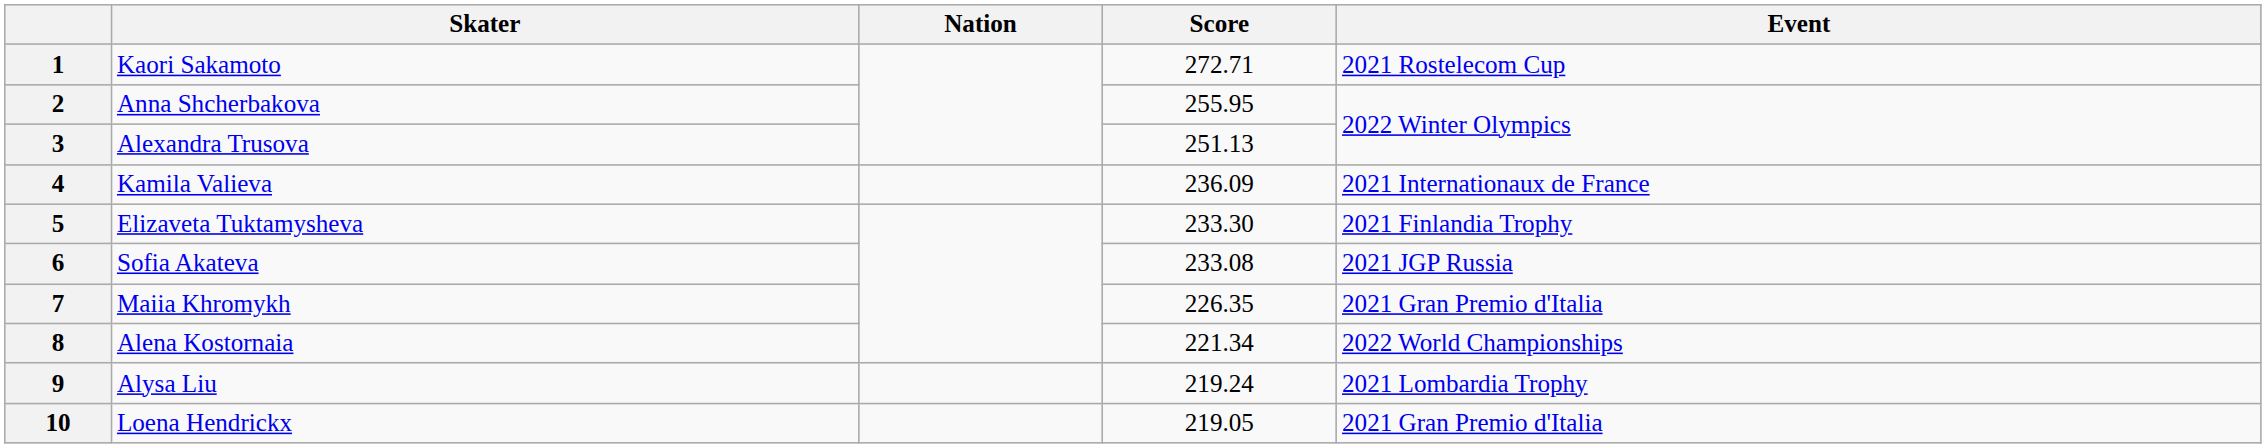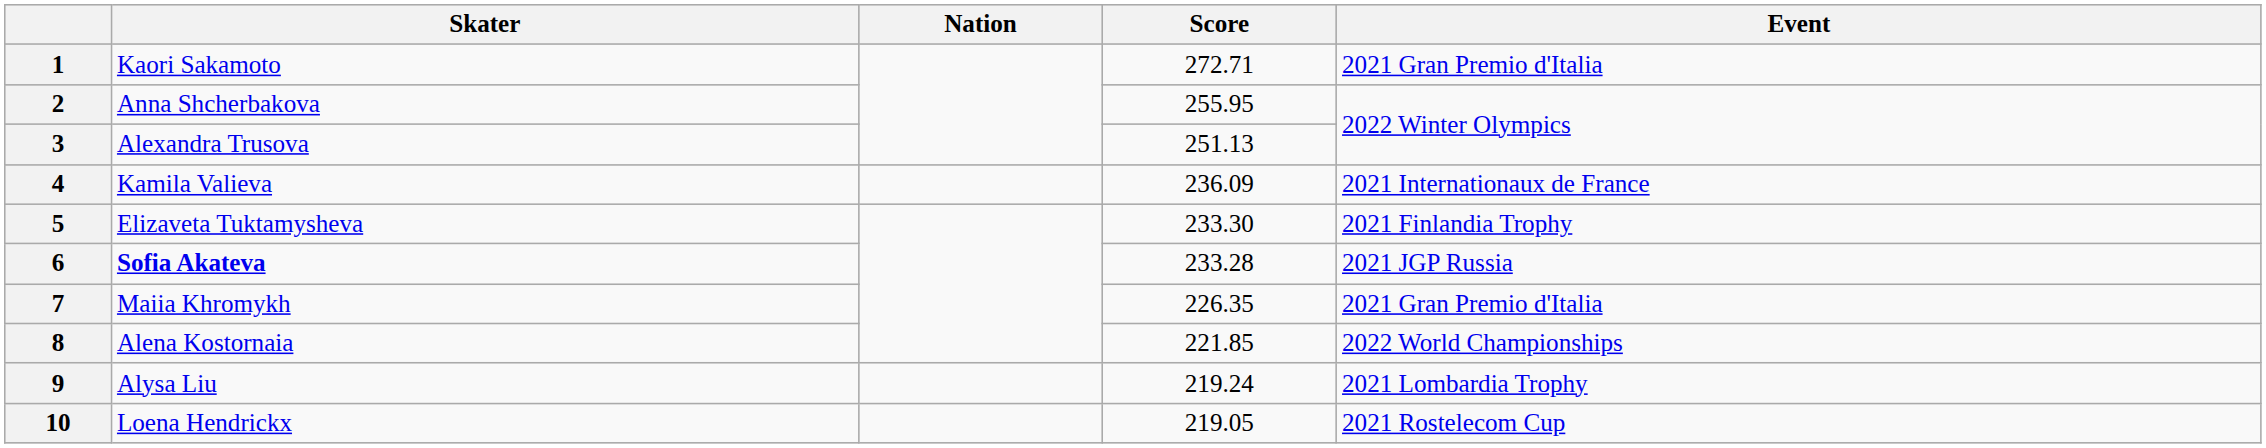1 | Event: 2021 Rostelecom Cup -> 2021 Gran Premio d'Italia
6 | Skater: normal -> bold
6 | Score: 233.08 -> 233.28
8 | Score: 221.34 -> 221.85
10 | Event: 2021 Gran Premio d'Italia -> 2021 Rostelecom Cup
